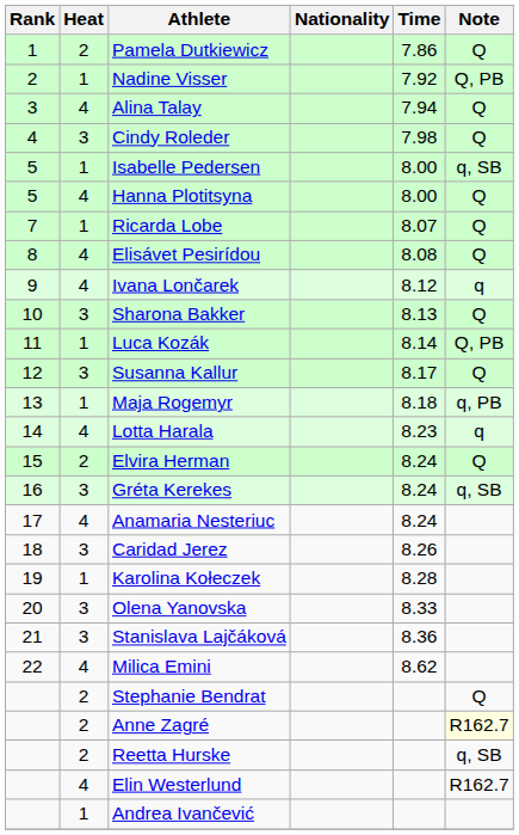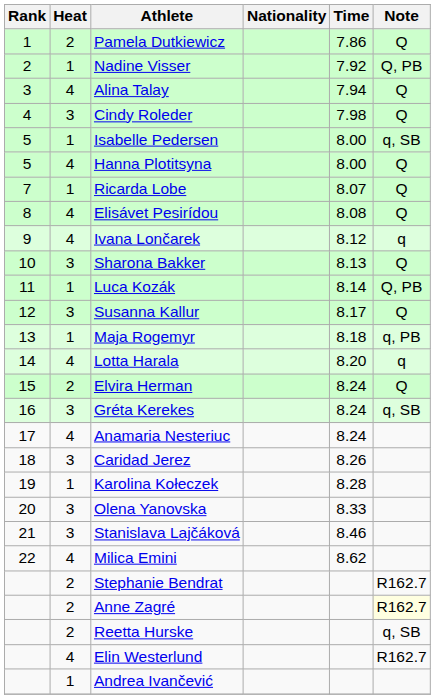Lotta Harala | Time: 8.23 -> 8.20
Stanislava Lajčáková | Time: 8.36 -> 8.46
Stephanie Bendrat | Note: Q -> R162.7
